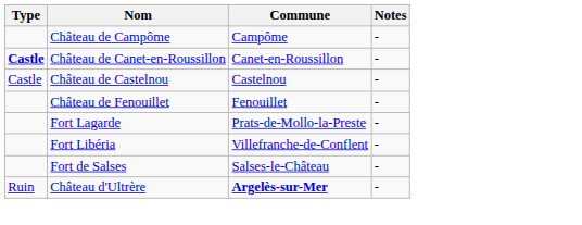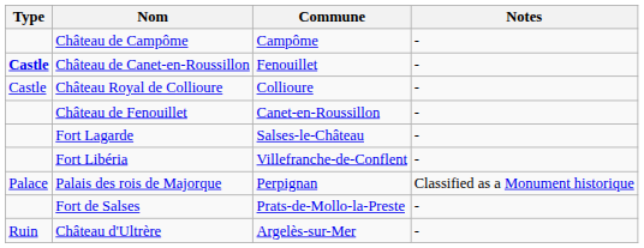Château de Canet-en-Roussillon | Commune: Canet-en-Roussillon -> Fenouillet
- row: Castle | Château de Castelnou | Castelnou | -
+ row: Castle | Château Royal de Collioure | Collioure | -
Château de Fenouillet | Commune: Fenouillet -> Canet-en-Roussillon
Fort Lagarde | Commune: Prats-de-Mollo-la-Preste -> Salses-le-Château
+ row: Palace | Palais des rois de Majorque | Perpignan | Classified as a Monument historique
Fort de Salses | Commune: Salses-le-Château -> Prats-de-Mollo-la-Preste
Château d'Ultrère | Commune: bold -> normal
